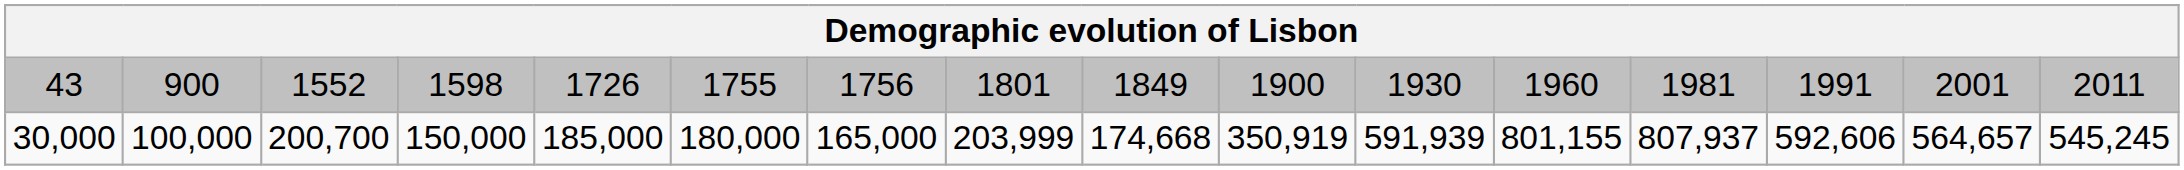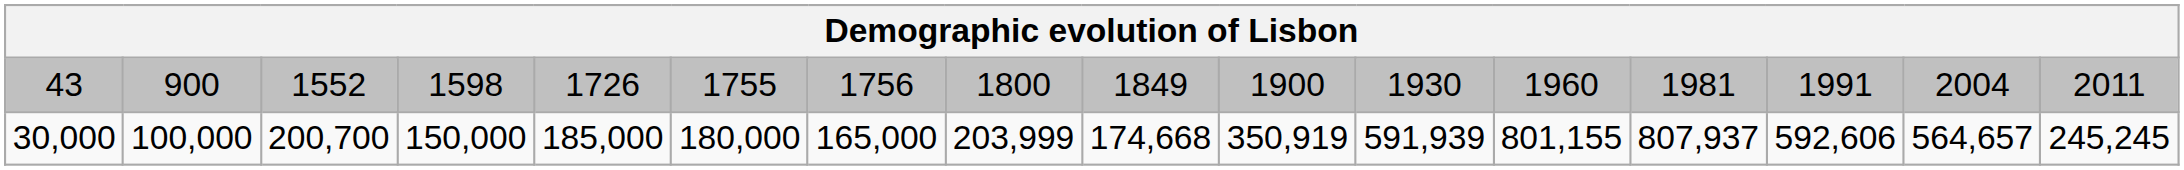43 | column 8: 1801 -> 1800
43 | column 15: 2001 -> 2004
30,000 | column 16: 545,245 -> 245,245
